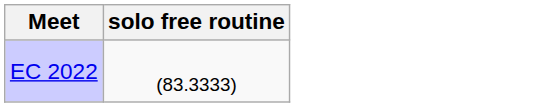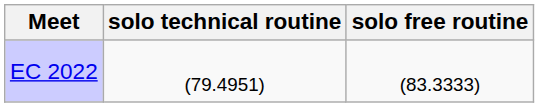+ column: solo technical routine | (79.4951)
